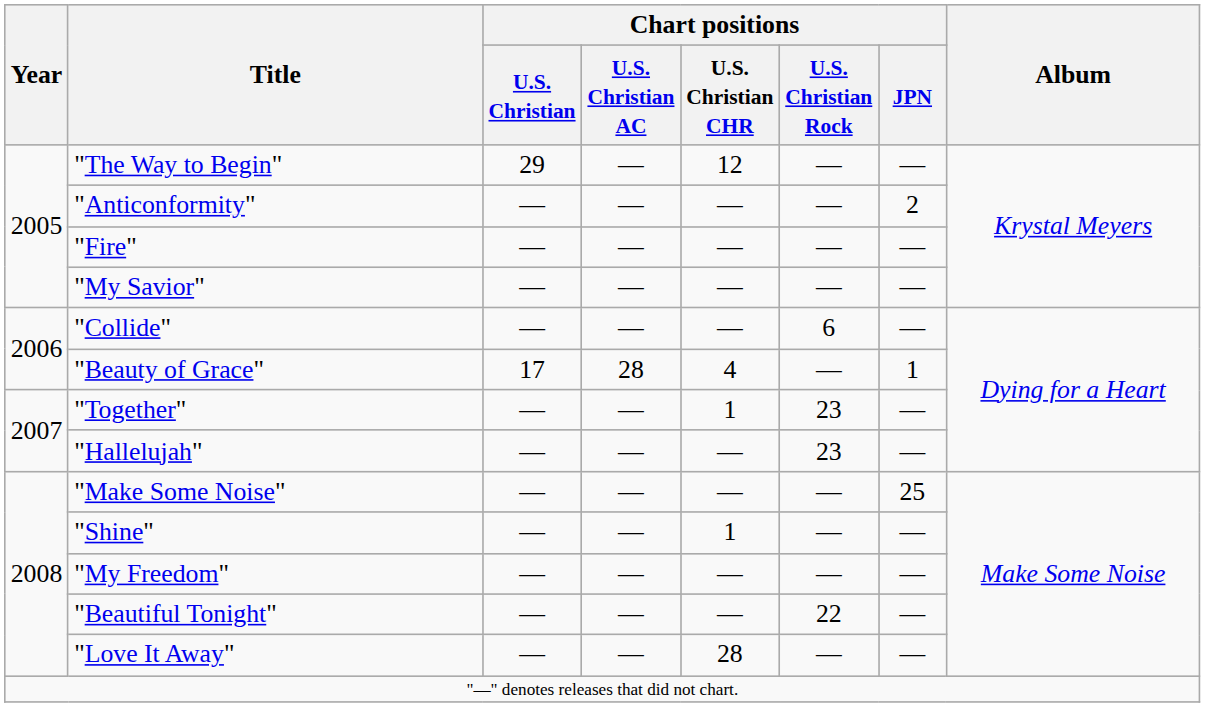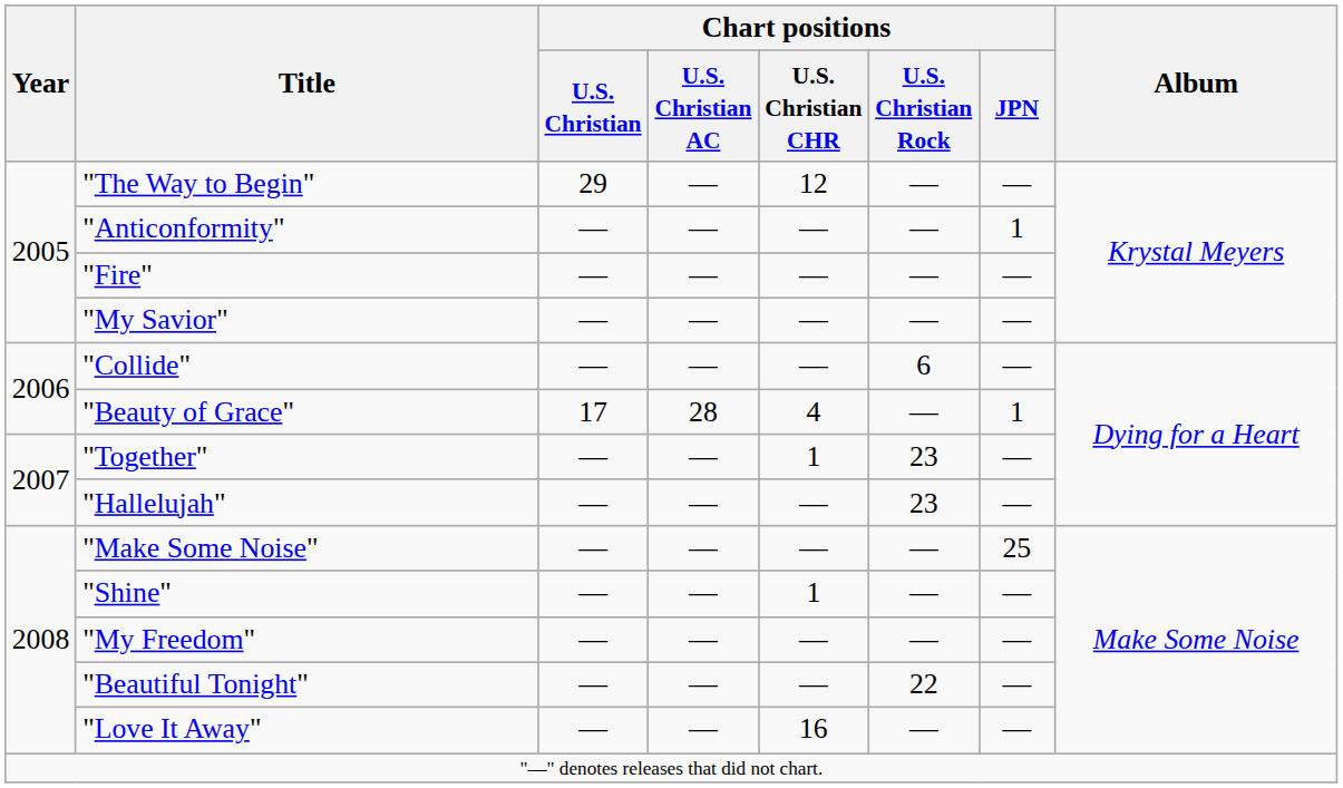"Anticonformity" | Chart positions / JPN: 2 -> 1
"Love It Away" | Chart positions / U.S. Christian CHR: 28 -> 16
